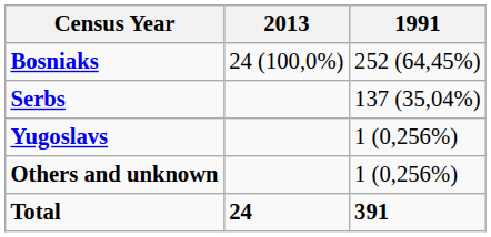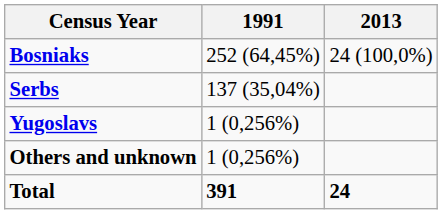columns swapped: 2013 <-> 1991
